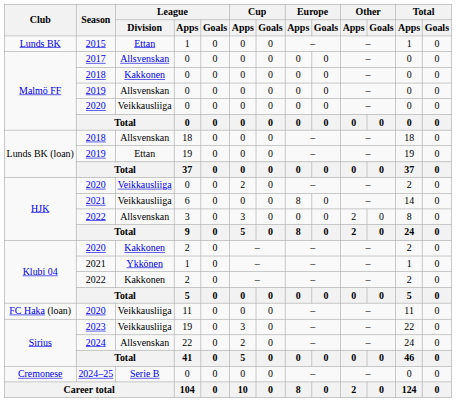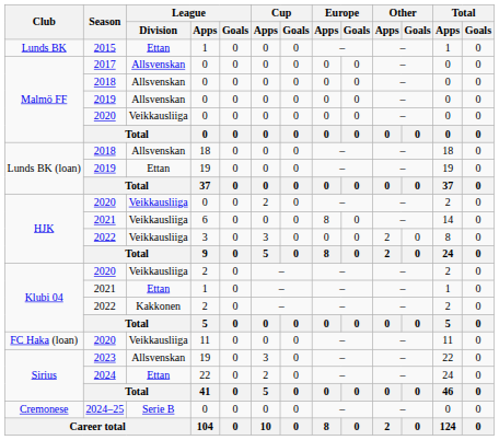Malmö FF / 2018 | League / Division: Kakkonen -> Allsvenskan
HJK / 2022 | League / Division: Allsvenskan -> Veikkausliiga
Klubi 04 / 2020 | League / Division: Kakkonen -> Veikkausliiga
Klubi 04 / 2021 | League / Division: Ykkönen -> Ettan
2023 | League / Division: Veikkausliiga -> Allsvenskan
2024 | League / Division: Allsvenskan -> Ettan
